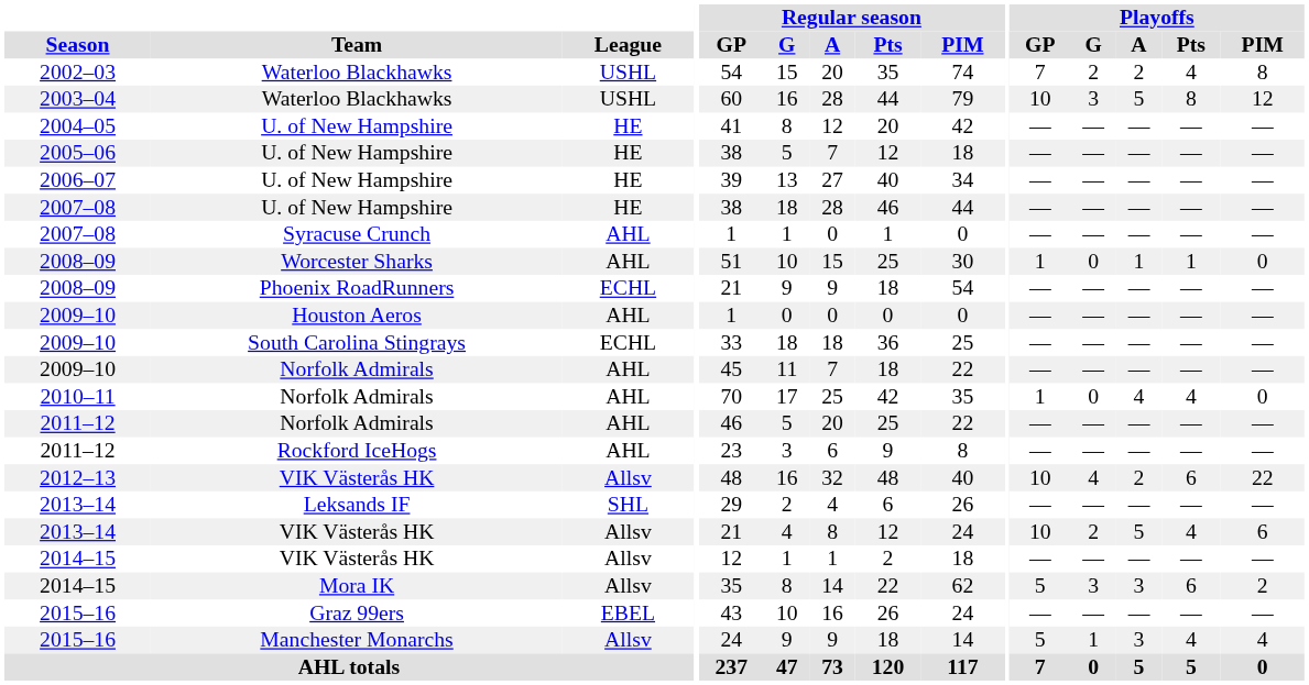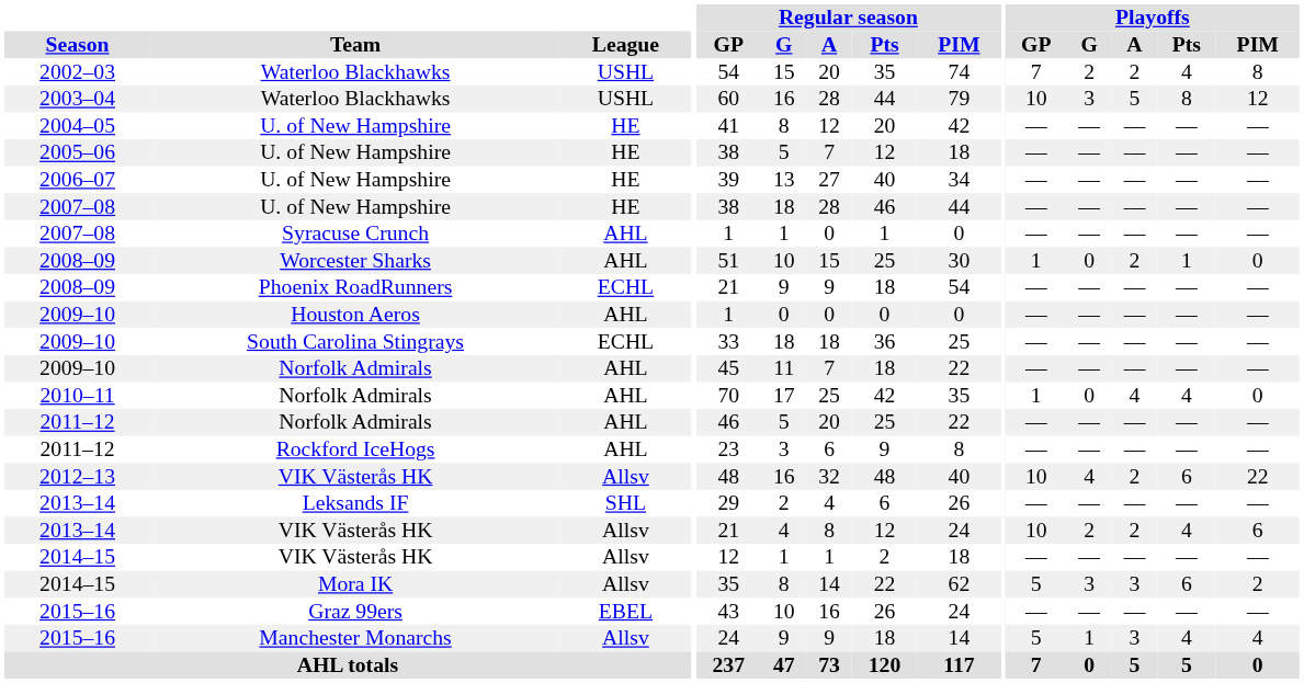2008–09 / Worcester Sharks | Playoffs / A: 1 -> 2
2013–14 / VIK Västerås HK | Playoffs / A: 5 -> 2
